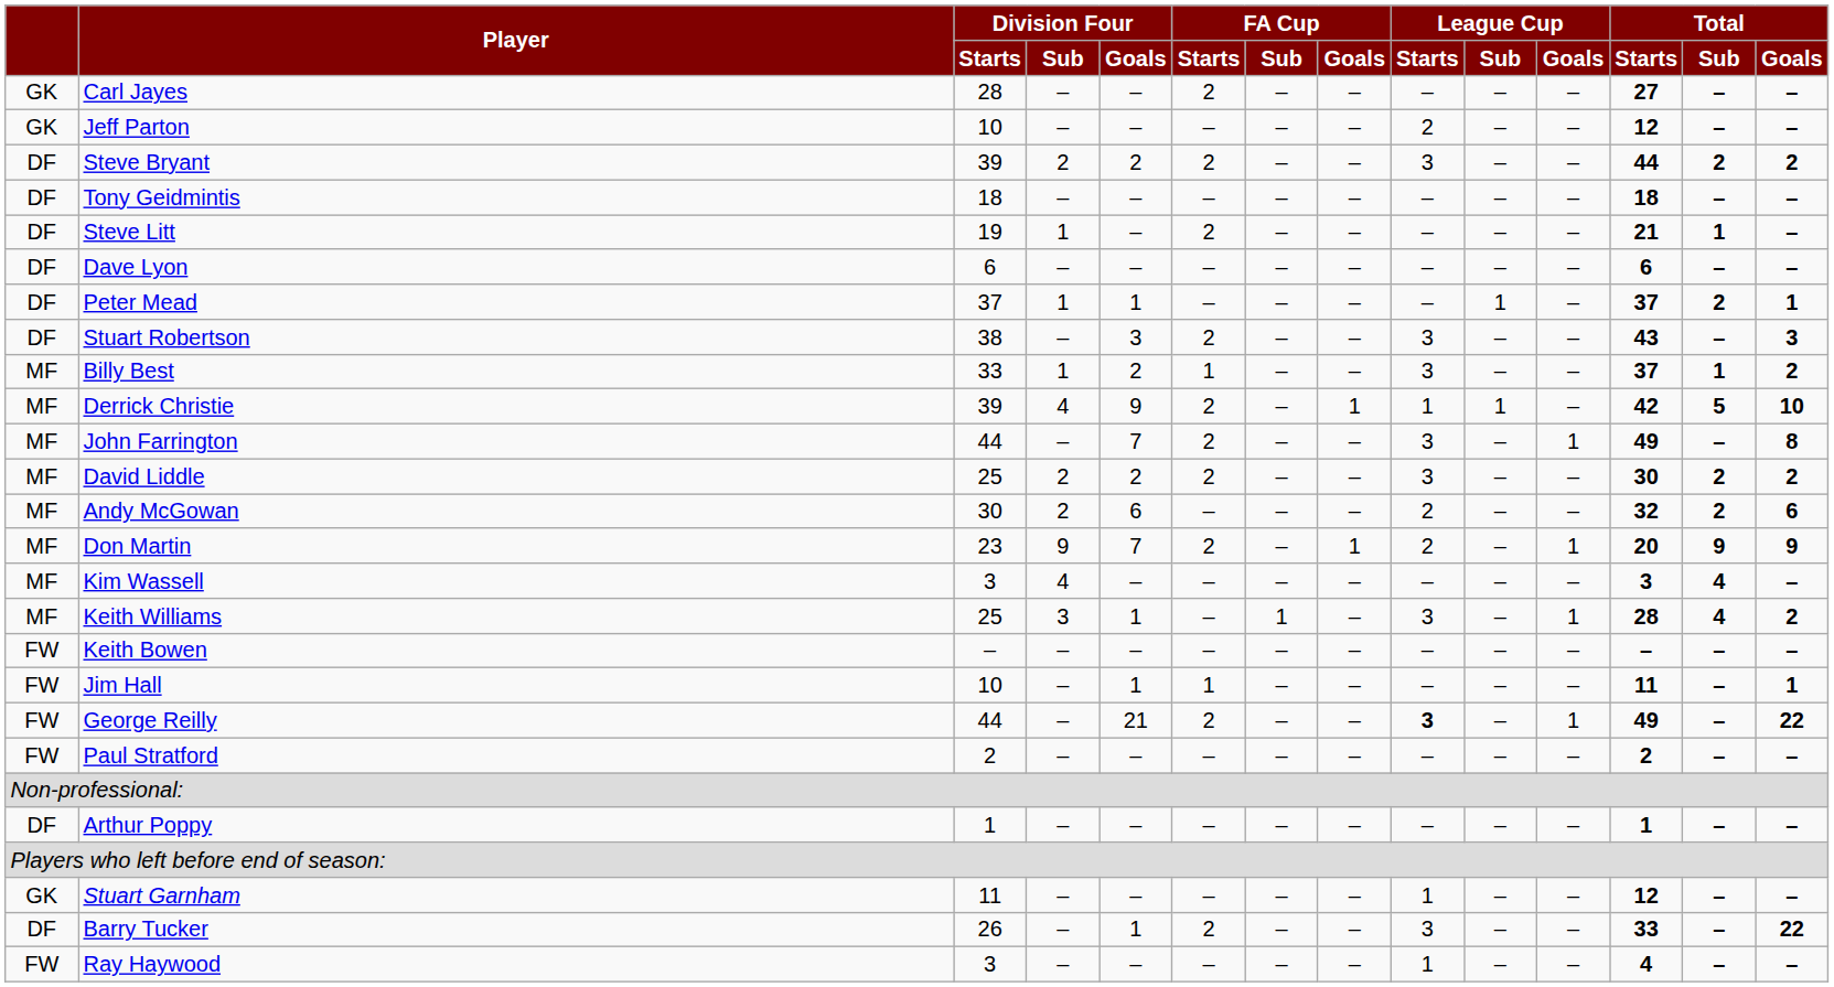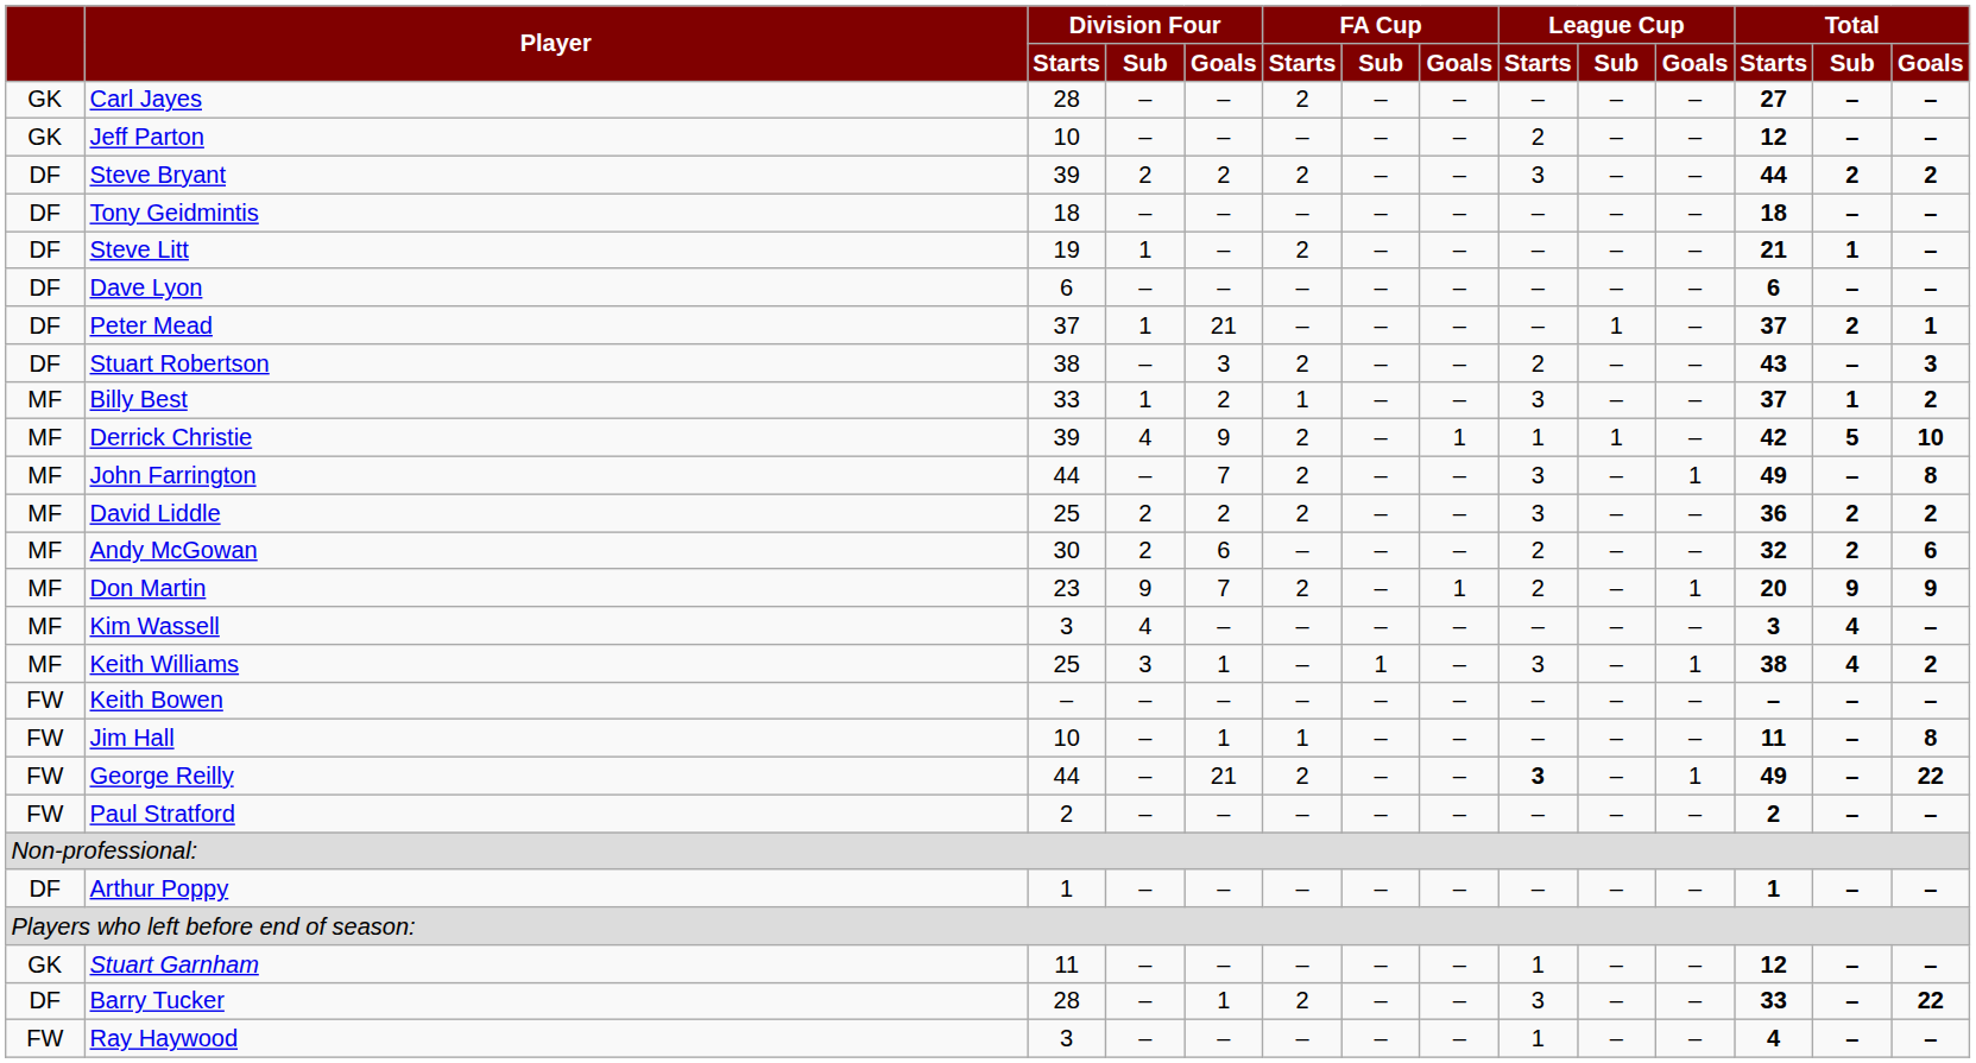Peter Mead | Division Four / Goals: 1 -> 21
Stuart Robertson | League Cup / Starts: 3 -> 2
David Liddle | Total / Starts: 30 -> 36
Keith Williams | Total / Starts: 28 -> 38
Jim Hall | Total / Goals: 1 -> 8
Barry Tucker | Division Four / Starts: 26 -> 28
